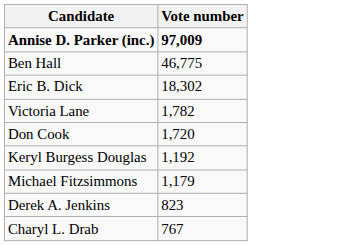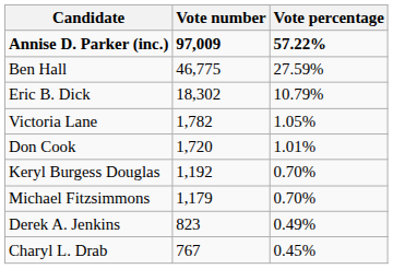+ column: Vote percentage | 57.22% | 27.59% | 10.79% | 1.05% | 1.01% | 0.70% | 0.70% | 0.49% | 0.45%
